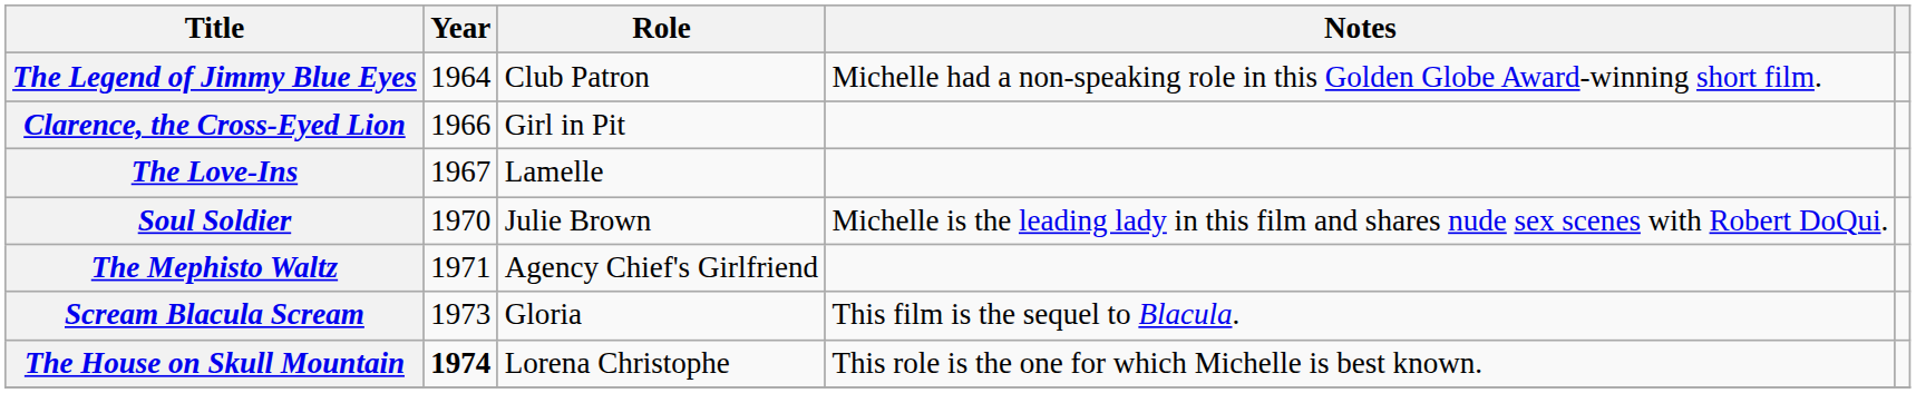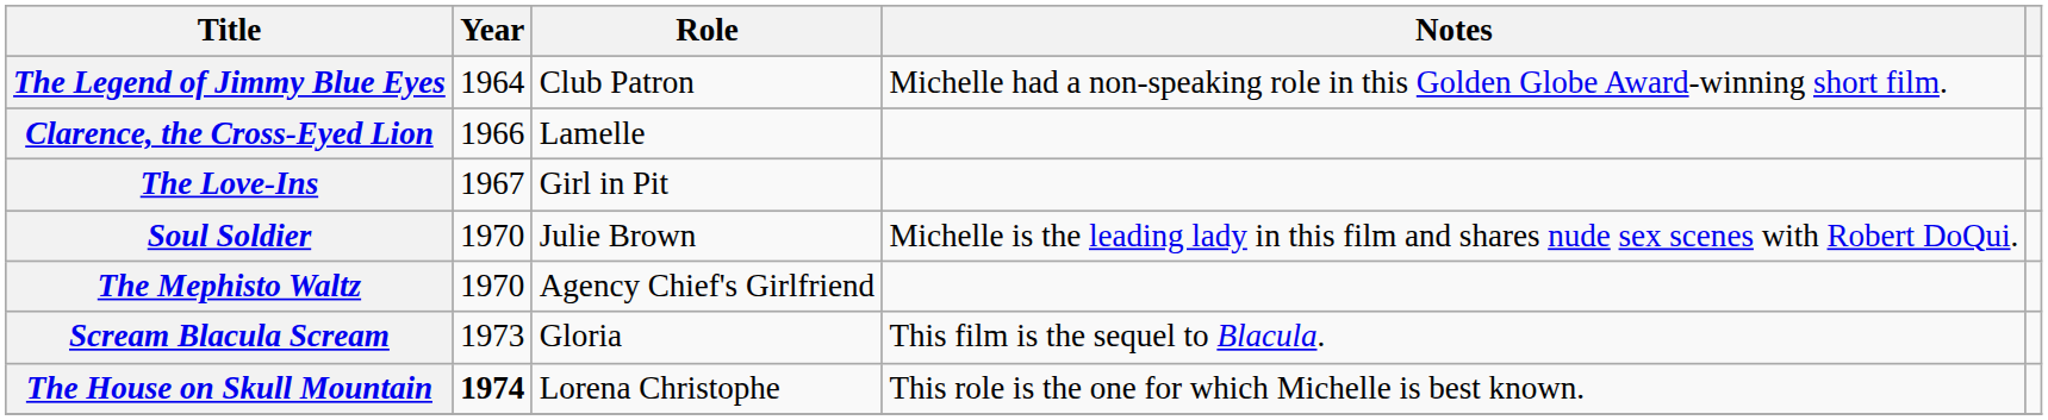Clarence, the Cross-Eyed Lion | Role: Girl in Pit -> Lamelle
The Love-Ins | Role: Lamelle -> Girl in Pit
The Mephisto Waltz | Year: 1971 -> 1970
